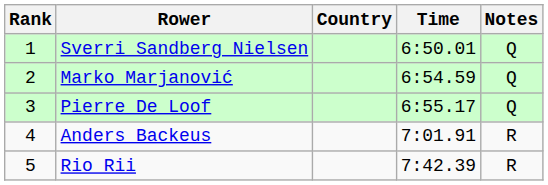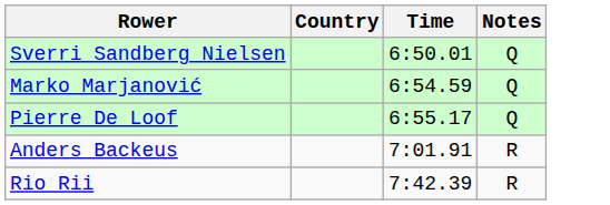- column: Rank | 1 | 2 | 3 | 4 | 5
